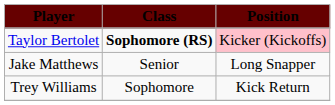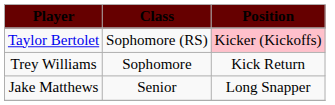Taylor Bertolet | Class: bold -> normal
rows swapped: Jake Matthews <-> Trey Williams
